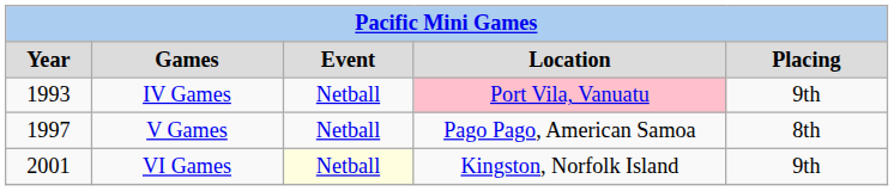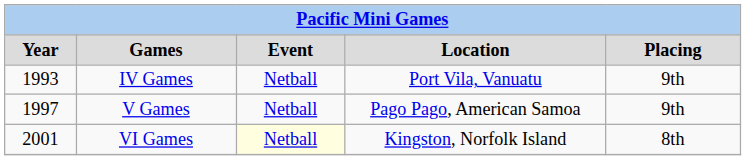IV Games | Location: pink background -> no background
V Games | Placing: 8th -> 9th
VI Games | Placing: 9th -> 8th
